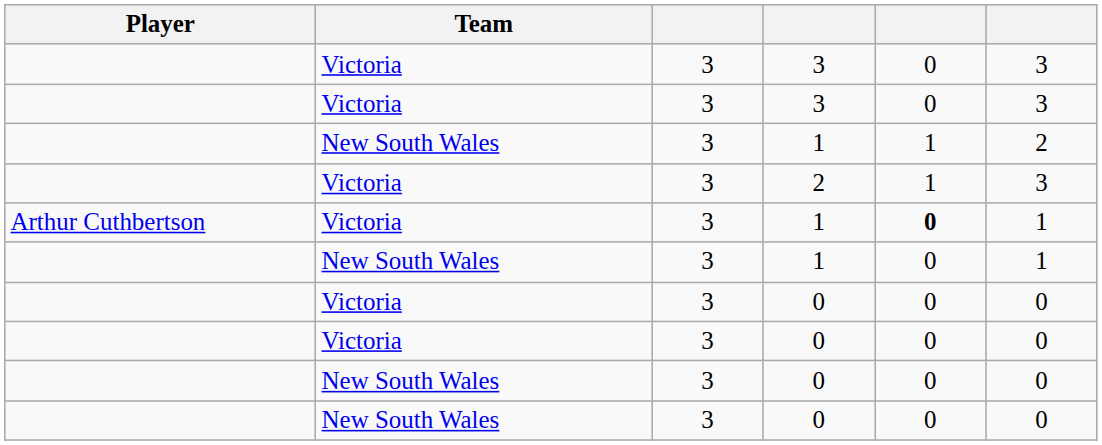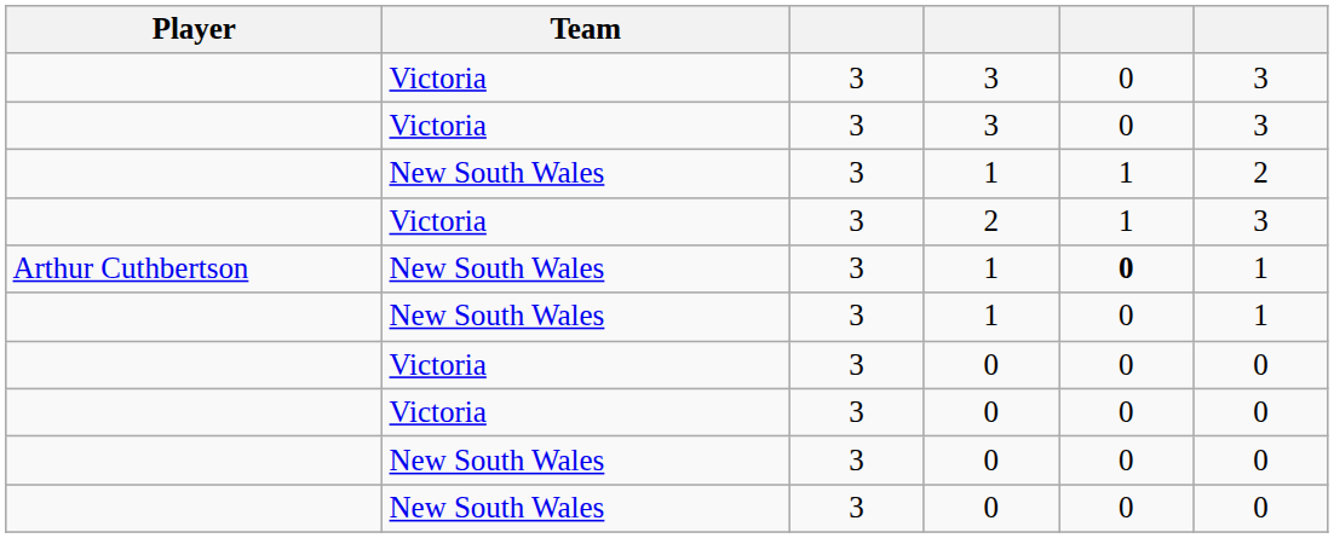Arthur Cuthbertson / 1 | Team: Victoria -> New South Wales
